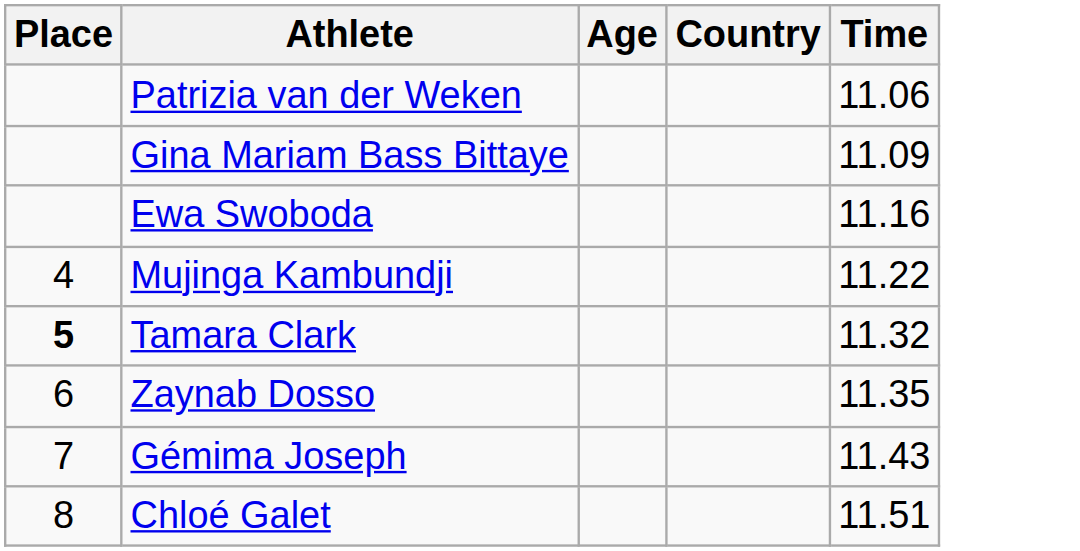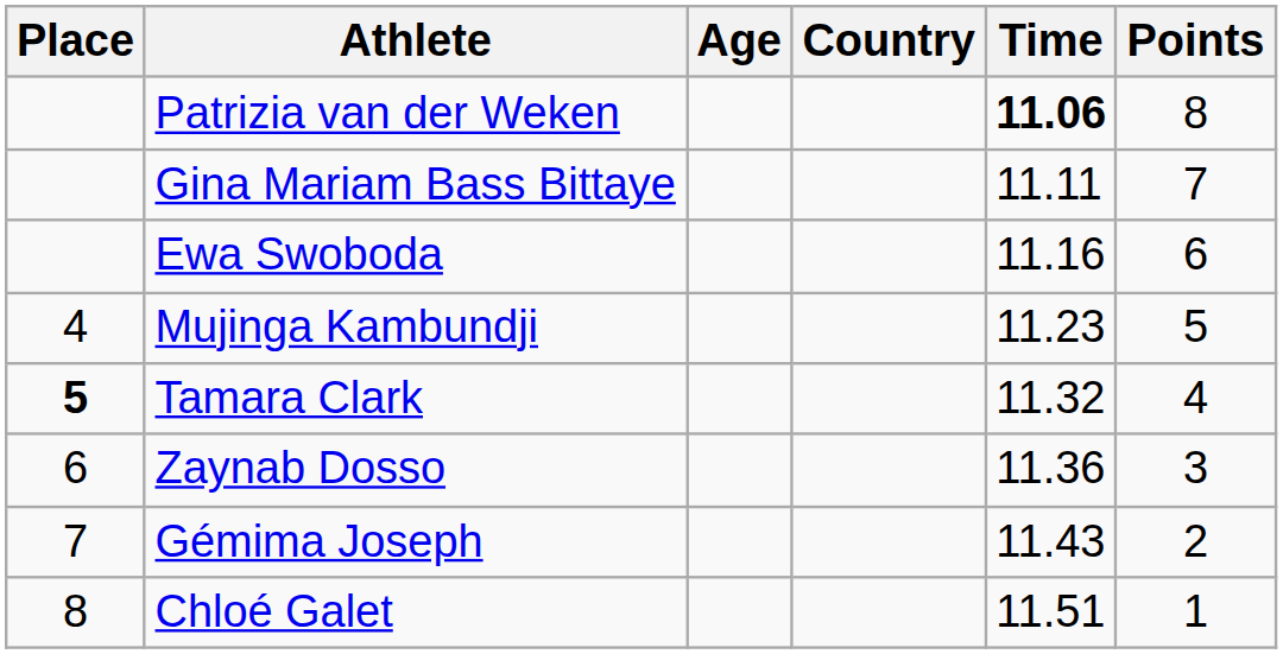+ column: Points | 8 | 7 | 6 | 5 | 4 | 3 | 2 | 1
Patrizia van der Weken | Time: normal -> bold
Gina Mariam Bass Bittaye | Time: 11.09 -> 11.11
Mujinga Kambundji | Time: 11.22 -> 11.23
Zaynab Dosso | Time: 11.35 -> 11.36
